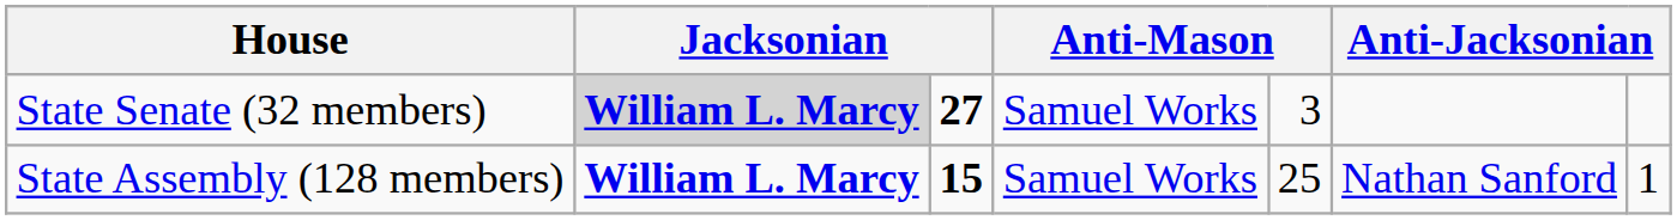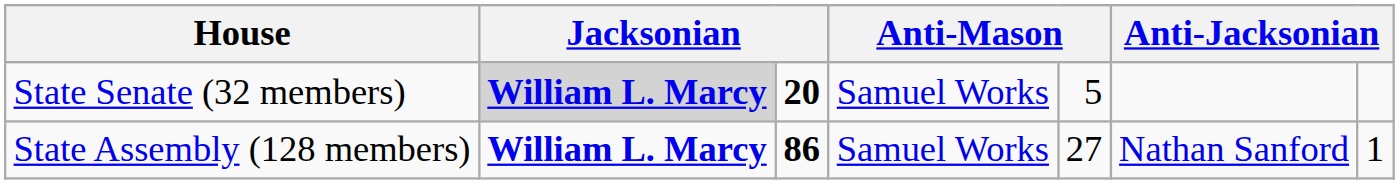State Senate (32 members) | column 3: 27 -> 20
State Senate (32 members) | column 5: 3 -> 5
State Assembly (128 members) | column 3: 15 -> 86
State Assembly (128 members) | column 5: 25 -> 27
